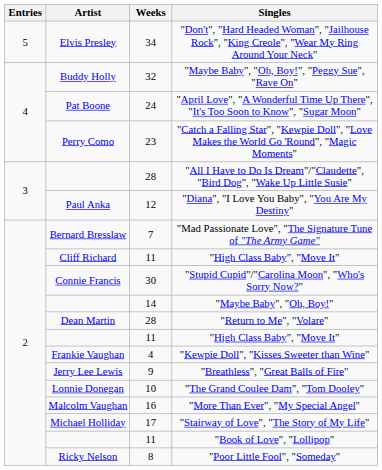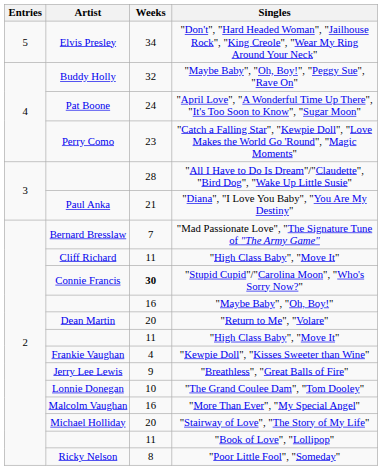"Diana", "I Love You Baby", "You Are My Destiny" | Weeks: 12 -> 21
"Stupid Cupid"/"Carolina Moon", "Who's Sorry Now?" | Weeks: normal -> bold
"Maybe Baby", "Oh, Boy!" | Weeks: 14 -> 16
"Return to Me", "Volare" | Weeks: 28 -> 20
"Stairway of Love", "The Story of My Life" | Weeks: 17 -> 20
